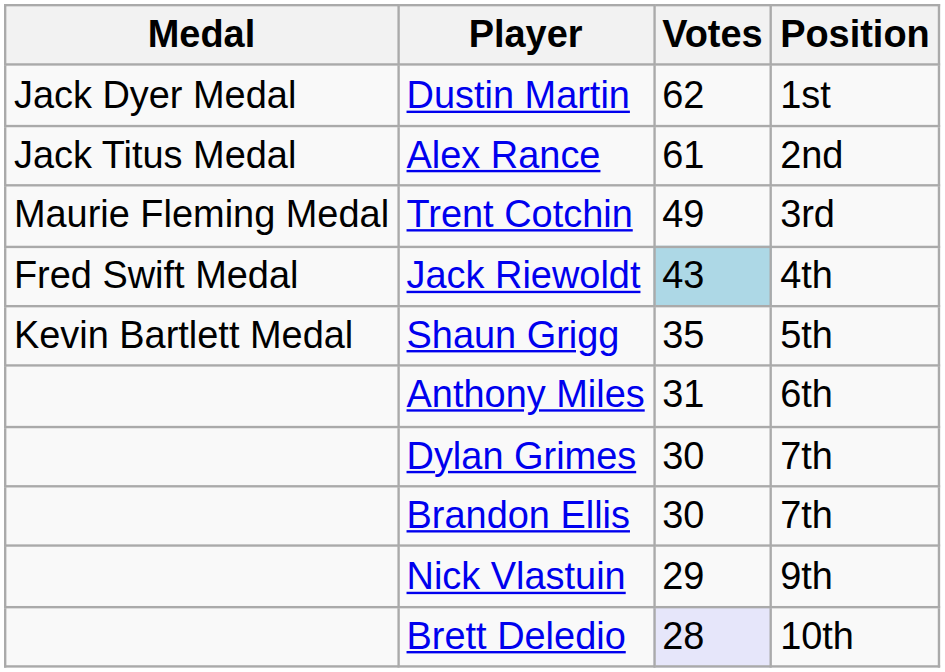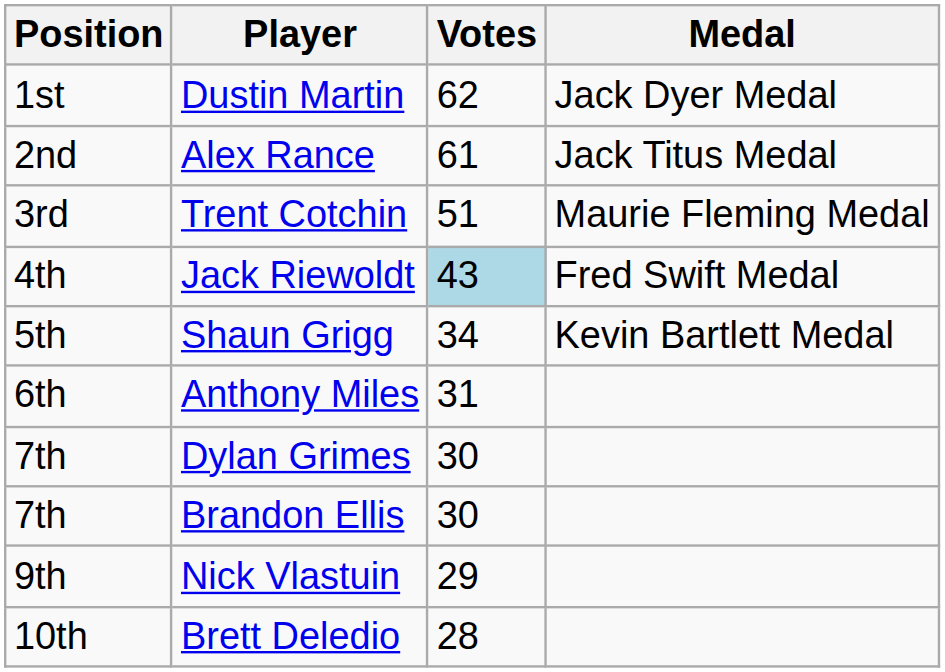columns swapped: Position <-> Medal
Trent Cotchin | Votes: 49 -> 51
Shaun Grigg | Votes: 35 -> 34
Brett Deledio | Votes: lavender background -> no background
